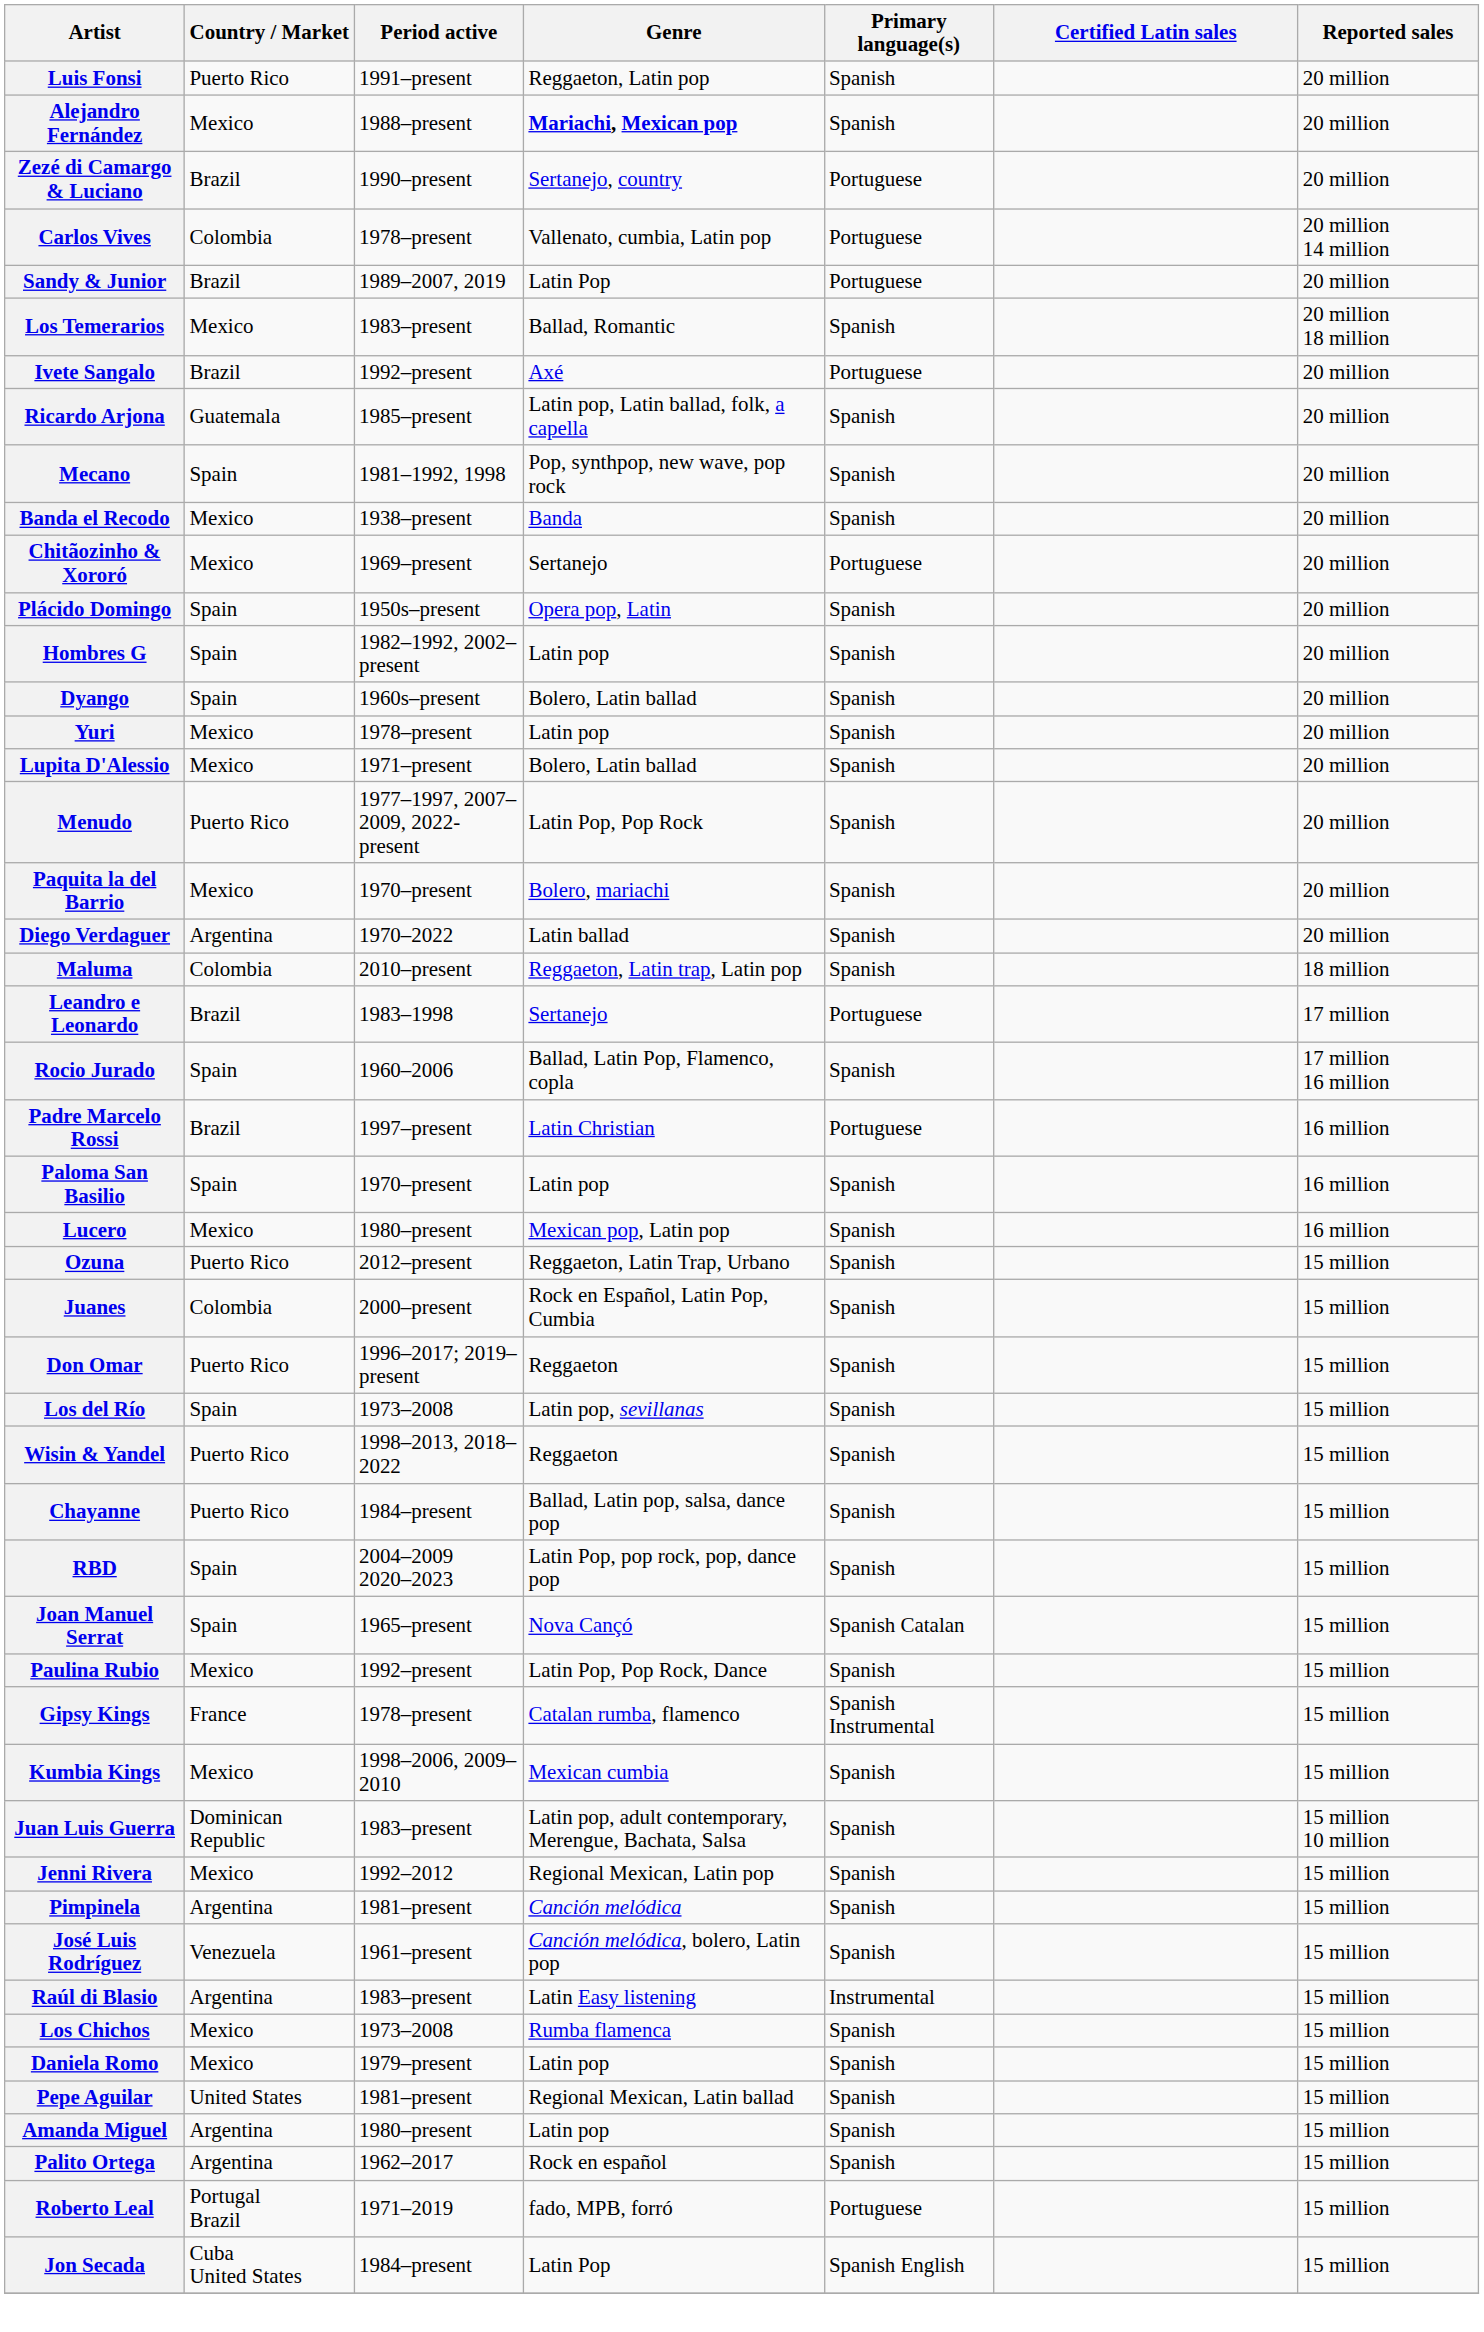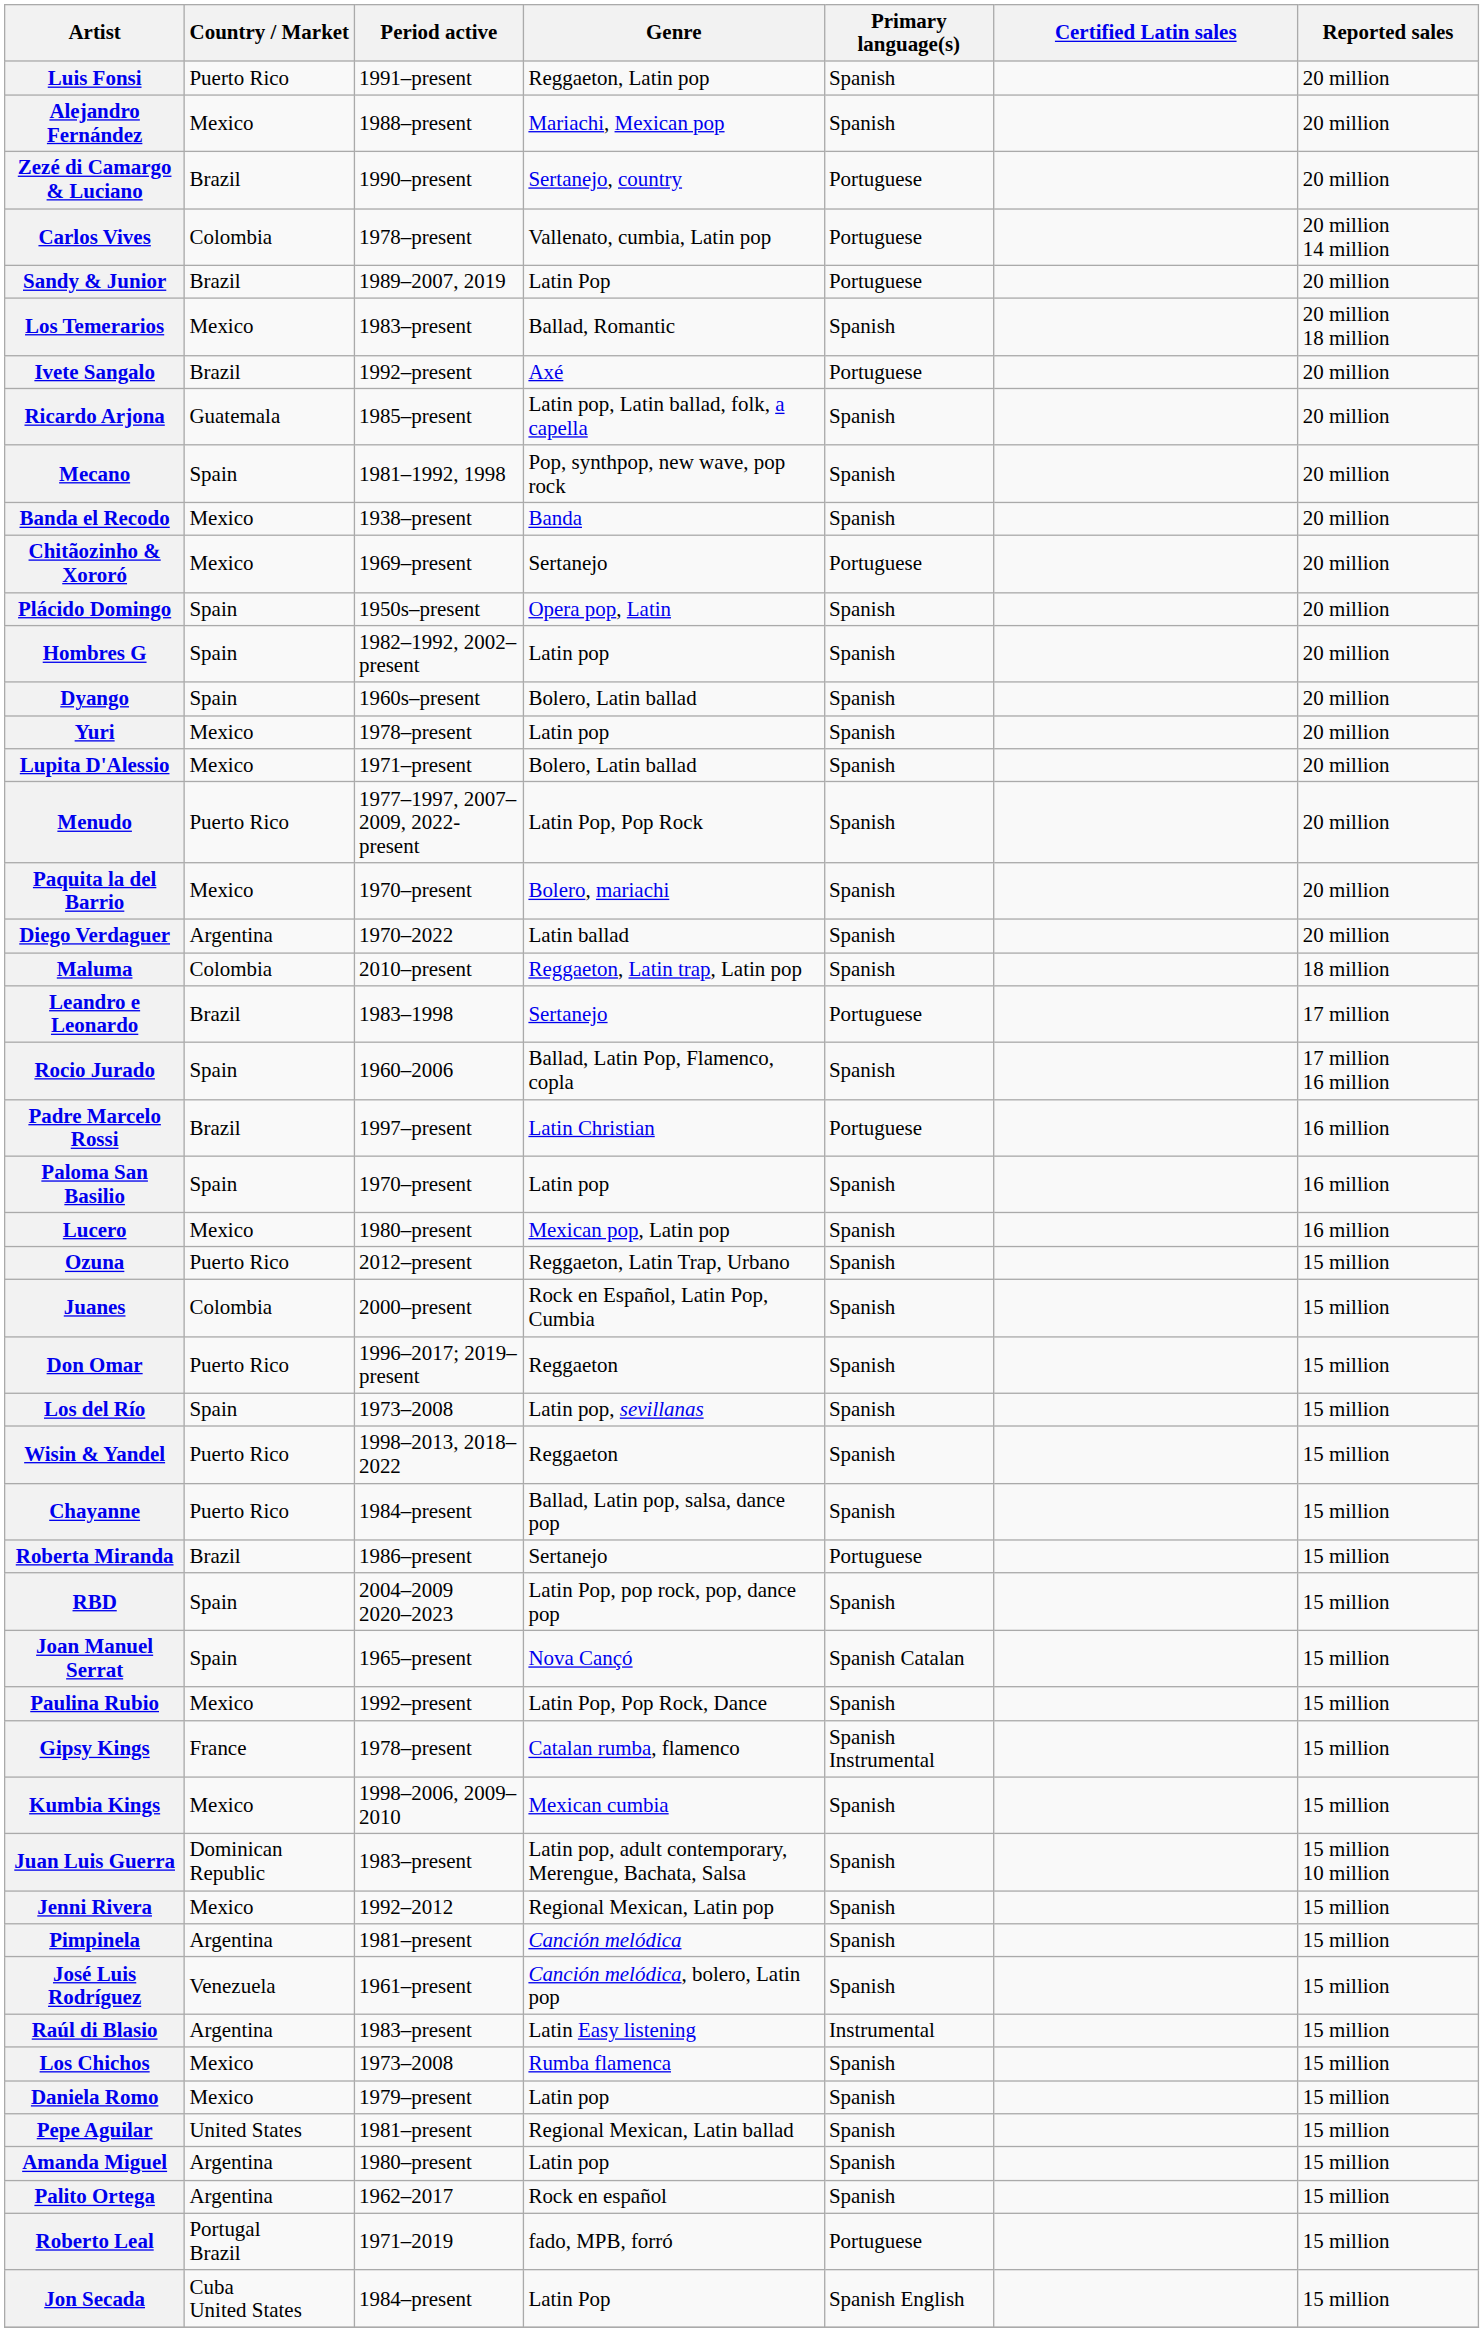Alejandro Fernández | Genre: bold -> normal
+ row: Roberta Miranda | Brazil | 1986–present | Sertanejo | Portuguese | 15 million
